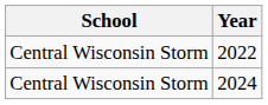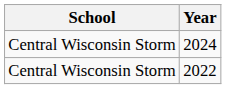rows swapped: 2022 <-> 2024
